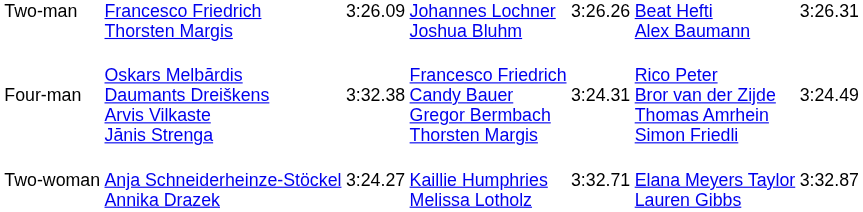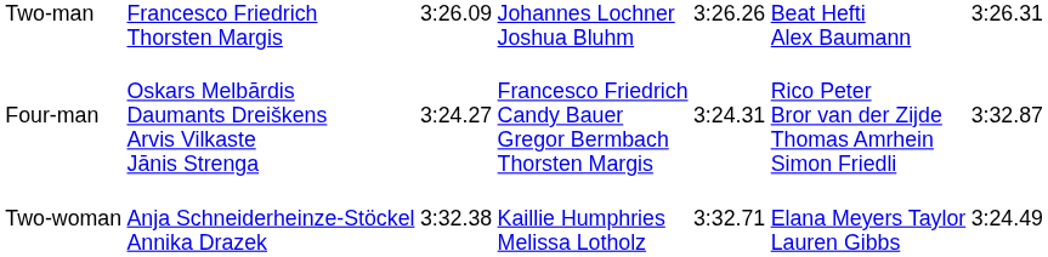Four-man | column 3: 3:32.38 -> 3:24.27
Four-man | column 7: 3:24.49 -> 3:32.87
Two-woman | column 3: 3:24.27 -> 3:32.38
Two-woman | column 7: 3:32.87 -> 3:24.49
